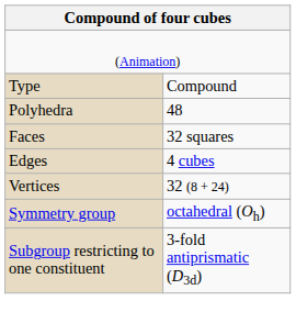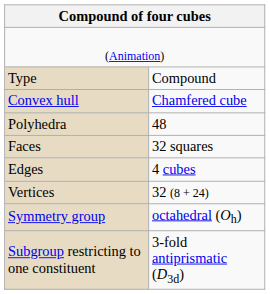+ row: Convex hull | Chamfered cube
